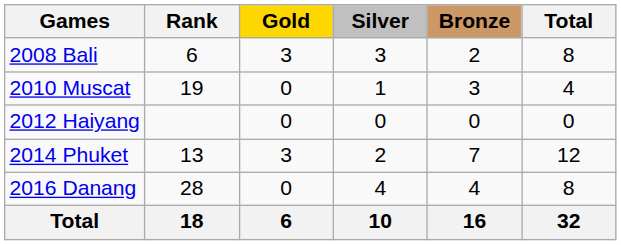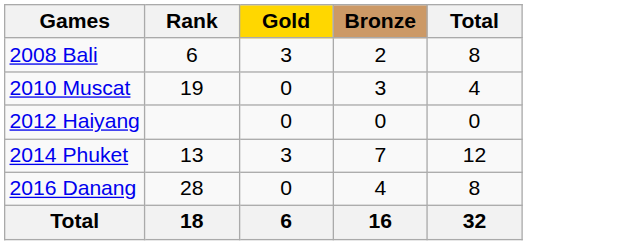- column: Silver | 3 | 1 | 0 | 2 | 4 | 10
